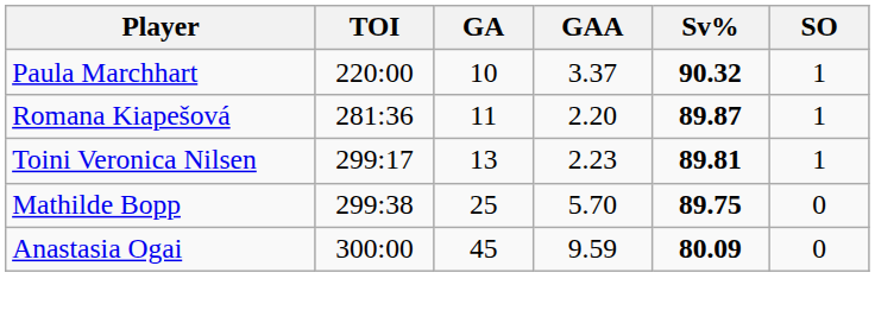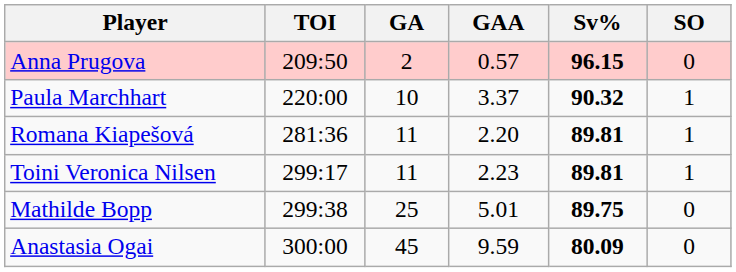+ row: Anna Prugova | 209:50 | 2 | 0.57 | 96.15 | 0
Romana Kiapešová | Sv%: 89.87 -> 89.81
Toini Veronica Nilsen | GA: 13 -> 11
Mathilde Bopp | GAA: 5.70 -> 5.01
